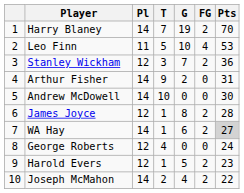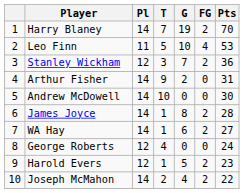James Joyce | Pl: 12 -> 14
WA Hay | Pts: lightgrey background -> no background
